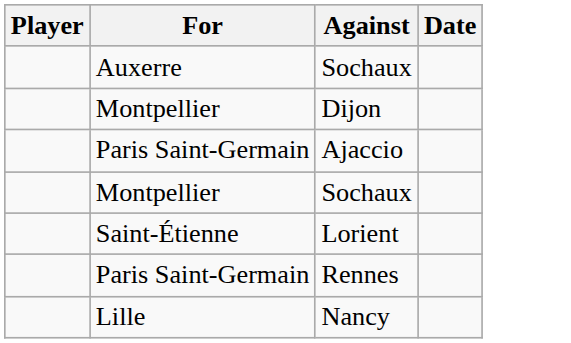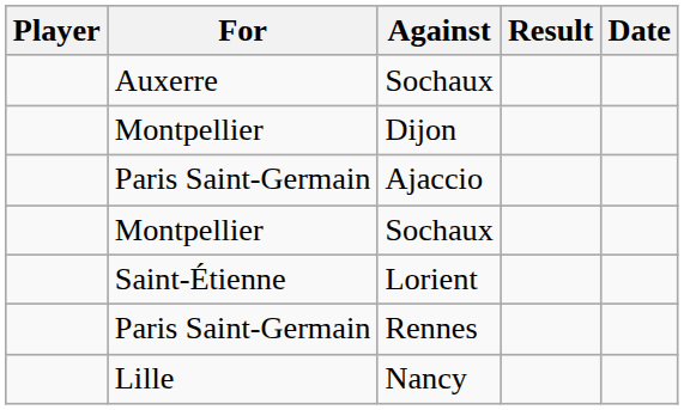+ column: Result
